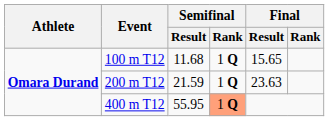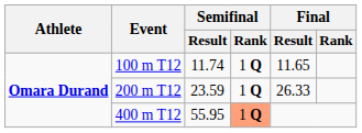100 m T12 | Semifinal / Result: 11.68 -> 11.74
100 m T12 | Final / Result: 15.65 -> 11.65
200 m T12 | Semifinal / Result: 21.59 -> 23.59
200 m T12 | Final / Result: 23.63 -> 26.33
